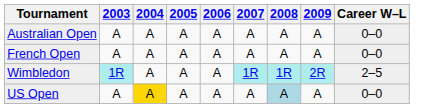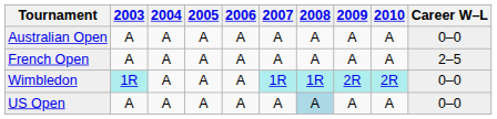+ column: 2010 | A | A | 2R | A
French Open | Career W–L: 0–0 -> 2–5
Wimbledon | Career W–L: 2–5 -> 0–0
US Open | 2004: gold background -> no background
